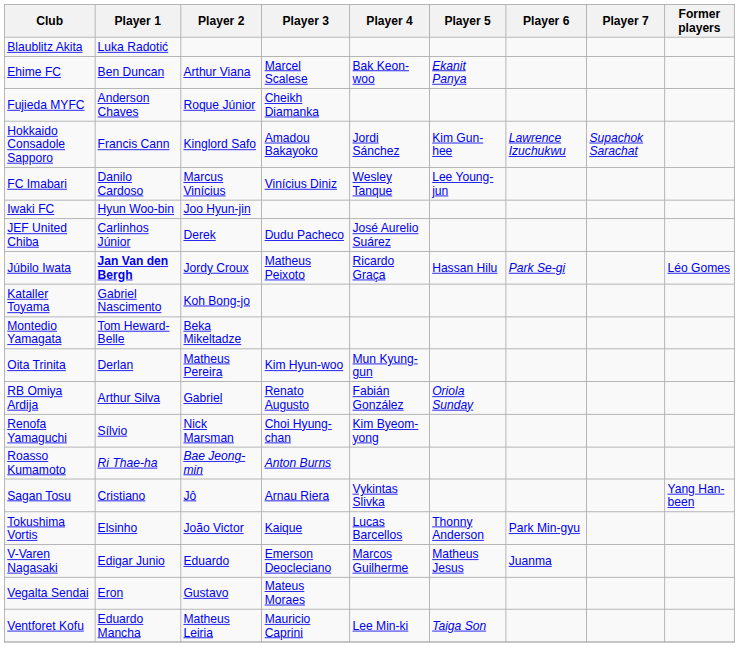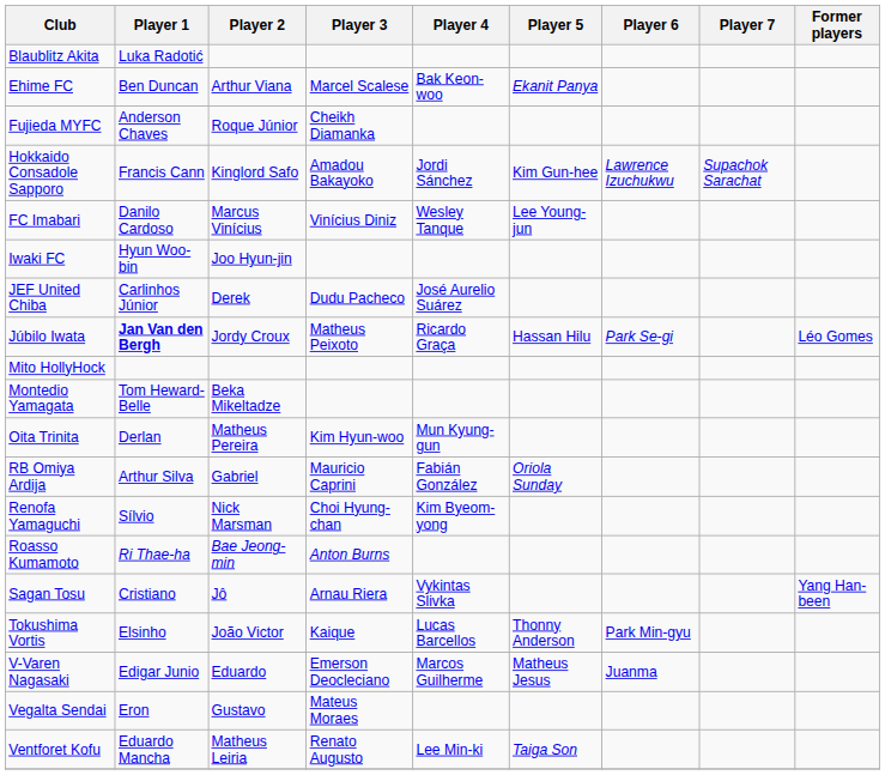- row: Kataller Toyama | Gabriel Nascimento | Koh Bong-jo
+ row: Mito HollyHock
RB Omiya Ardija | Player 3: Renato Augusto -> Mauricio Caprini
Ventforet Kofu | Player 3: Mauricio Caprini -> Renato Augusto
